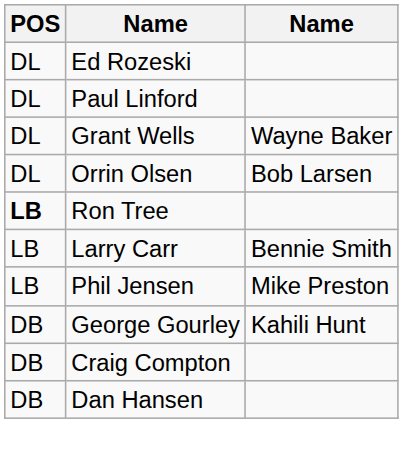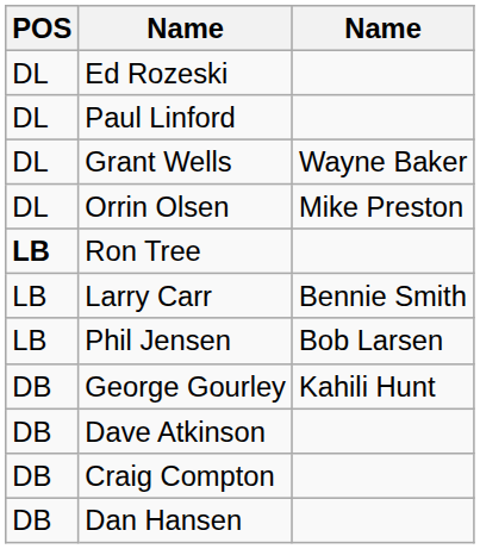Orrin Olsen | column 3: Bob Larsen -> Mike Preston
Phil Jensen | column 3: Mike Preston -> Bob Larsen
+ row: DB | Dave Atkinson
